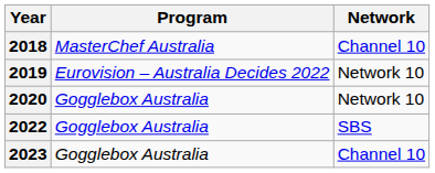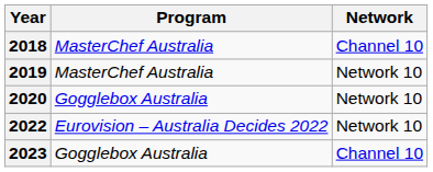2019 | Program: Eurovision – Australia Decides 2022 -> MasterChef Australia
2022 | Program: Gogglebox Australia -> Eurovision – Australia Decides 2022
2022 | Network: SBS -> Network 10
